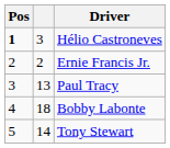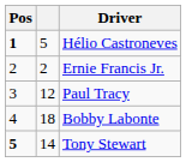Hélio Castroneves | column 2: 3 -> 5
Paul Tracy | column 2: 13 -> 12
Tony Stewart | Pos: normal -> bold
